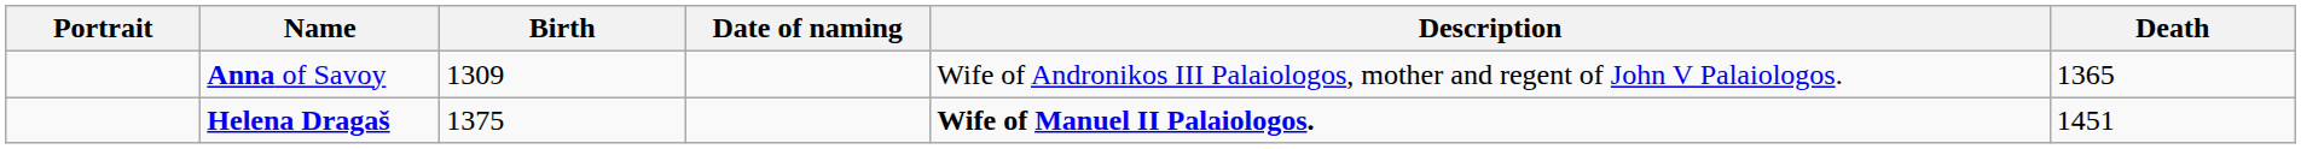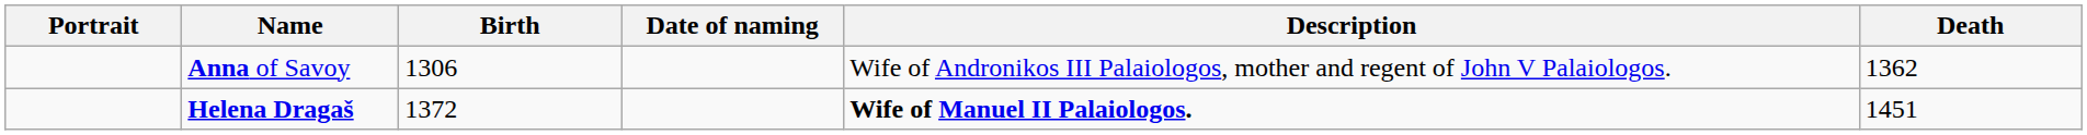Anna of Savoy | Birth: 1309 -> 1306
Anna of Savoy | Death: 1365 -> 1362
Helena Dragaš | Birth: 1375 -> 1372
